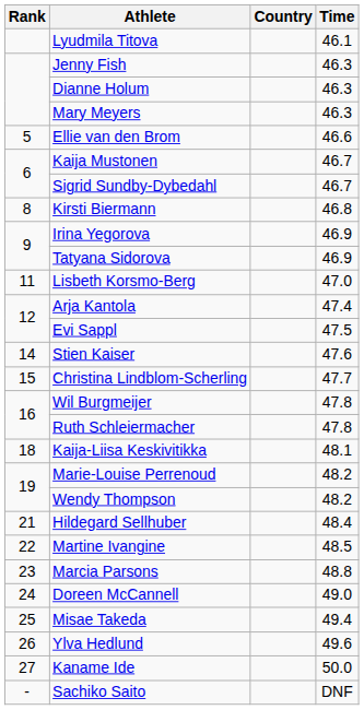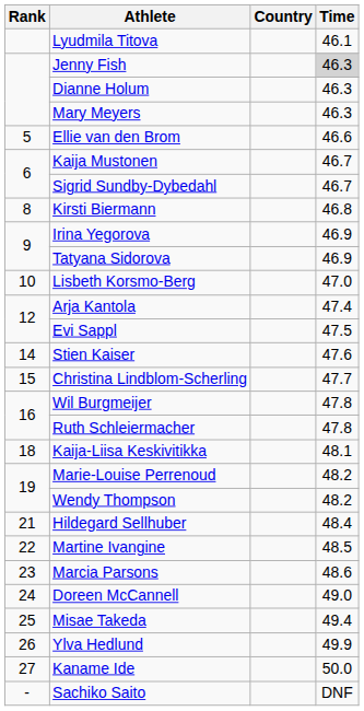Jenny Fish | Time: no background -> lightgrey background
Lisbeth Korsmo-Berg | Rank: 11 -> 10
Marcia Parsons | Time: 48.8 -> 48.6
Ylva Hedlund | Time: 49.6 -> 49.9
